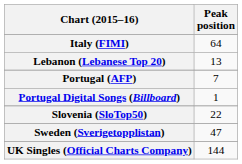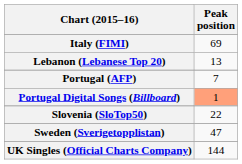Italy (FIMI) | Peak position: 64 -> 69
Portugal Digital Songs (Billboard) | Peak position: no background -> lightsalmon background
